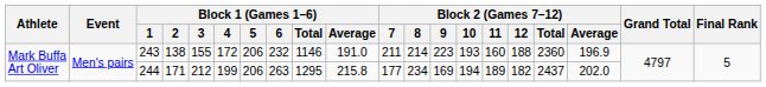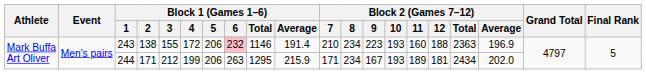243 | Block 1 (Games 1–6) / 6: no background -> pink background
243 | Block 1 (Games 1–6) / Average: 191.0 -> 191.4
243 | Block 2 (Games 7–12) / 7: 211 -> 210
243 | Block 2 (Games 7–12) / 8: 214 -> 234
243 | Block 2 (Games 7–12) / Total: 2360 -> 2363
244 | Block 1 (Games 1–6) / Average: 215.8 -> 215.9
244 | Block 2 (Games 7–12) / 7: 177 -> 171
244 | Block 2 (Games 7–12) / 9: 169 -> 167
244 | Block 2 (Games 7–12) / 10: 194 -> 193
244 | Block 2 (Games 7–12) / 12: 182 -> 181
244 | Block 2 (Games 7–12) / Total: 2437 -> 2434
